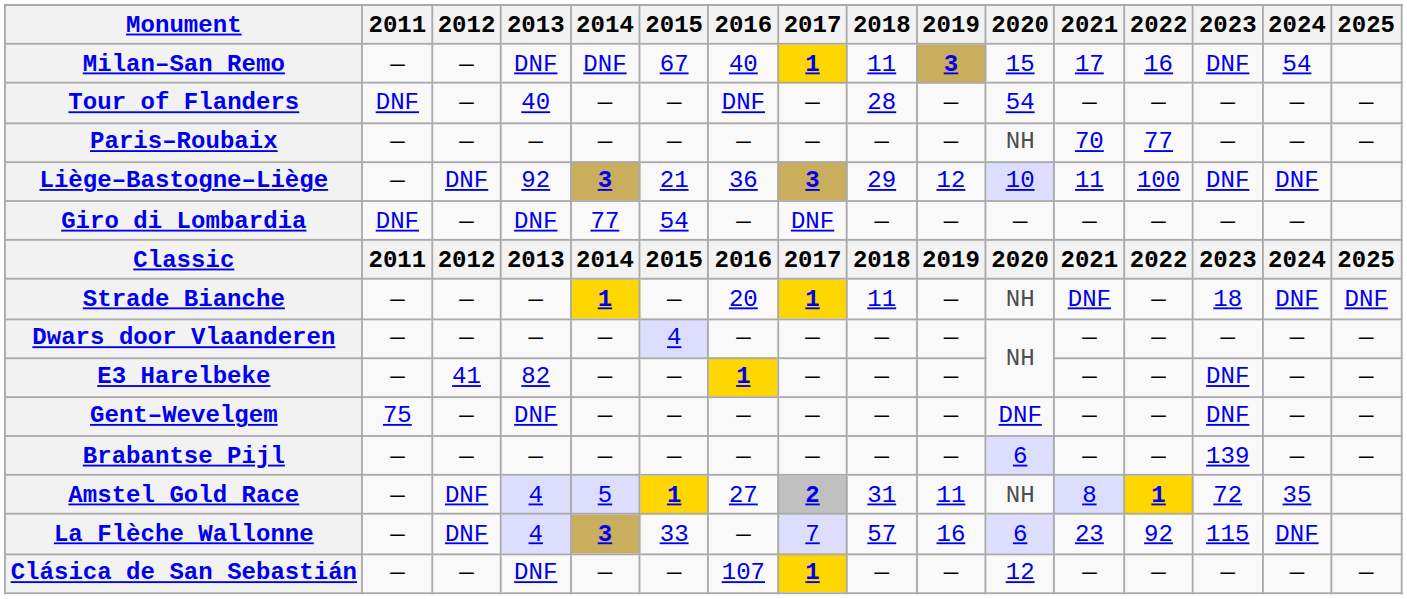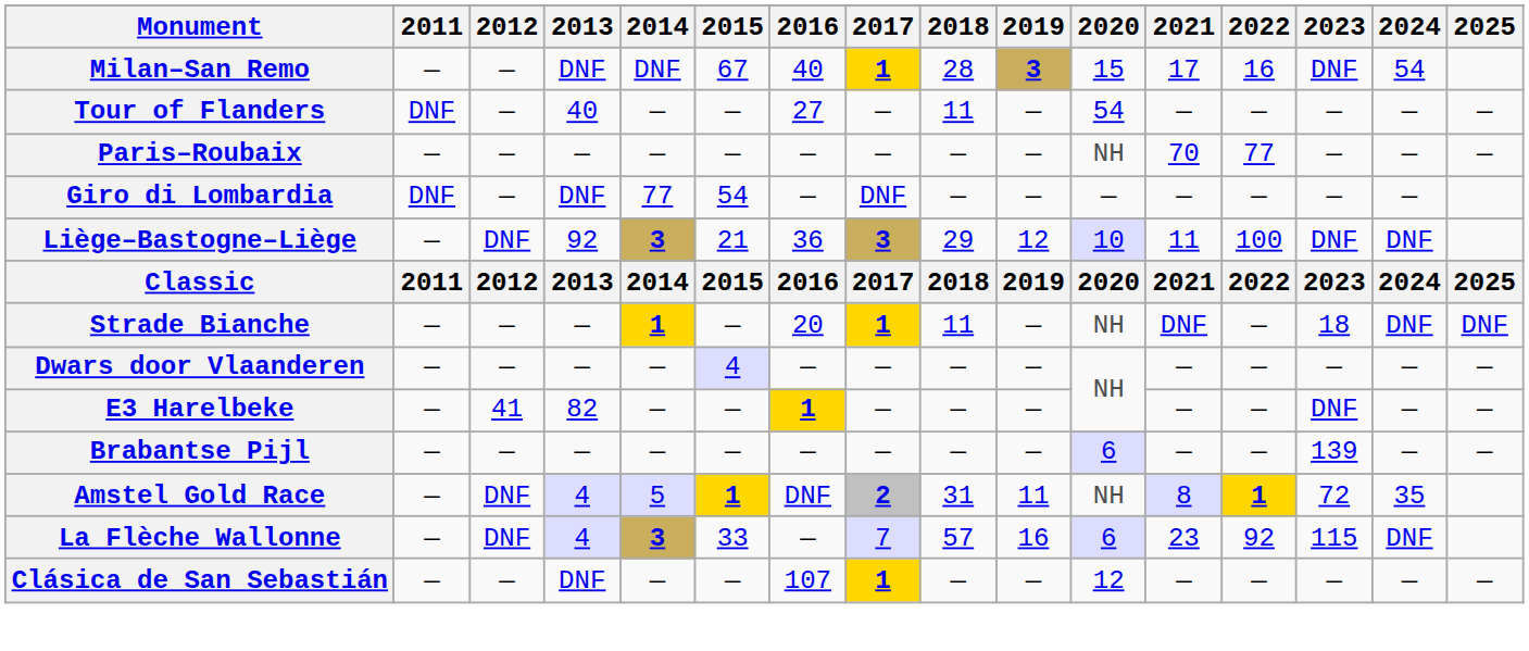Milan–San Remo | 2018: 11 -> 28
Tour of Flanders | 2016: DNF -> 27
Tour of Flanders | 2018: 28 -> 11
rows swapped: Liège–Bastogne–Liège <-> Giro di Lombardia
- row: Gent–Wevelgem | 75 | — | DNF | — | — | — | — | — | — | DNF | — | — | DNF | — | —
Amstel Gold Race | 2016: 27 -> DNF
